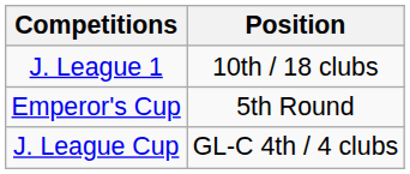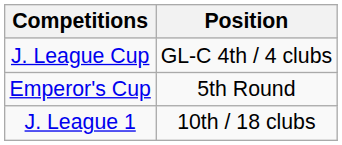rows swapped: J. League 1 <-> J. League Cup
